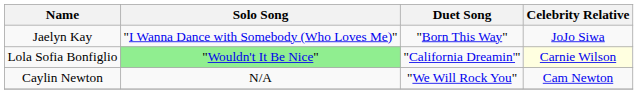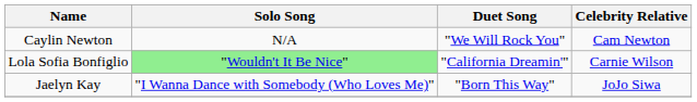rows swapped: Jaelyn Kay <-> Caylin Newton
Lola Sofia Bonfiglio | Celebrity Relative: lightyellow background -> no background
